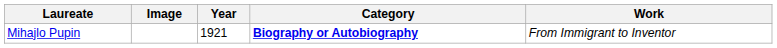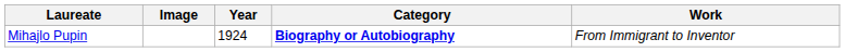Mihajlo Pupin | Year: 1921 -> 1924
